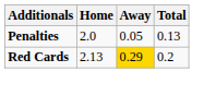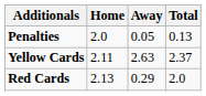+ row: Yellow Cards | 2.11 | 2.63 | 2.37
Red Cards | Away: gold background -> no background
Red Cards | Total: 0.2 -> 2.0
